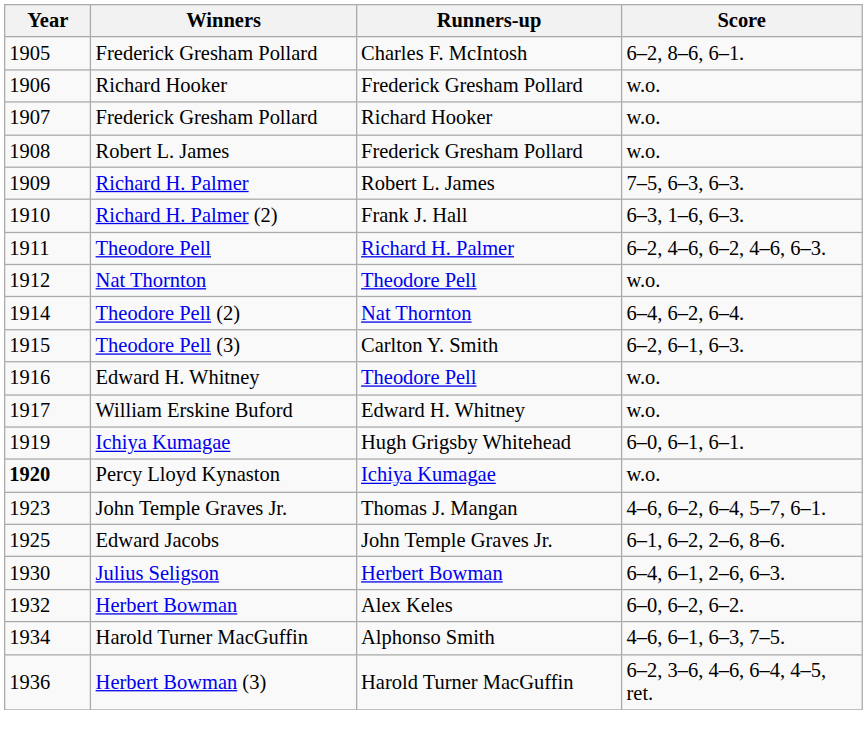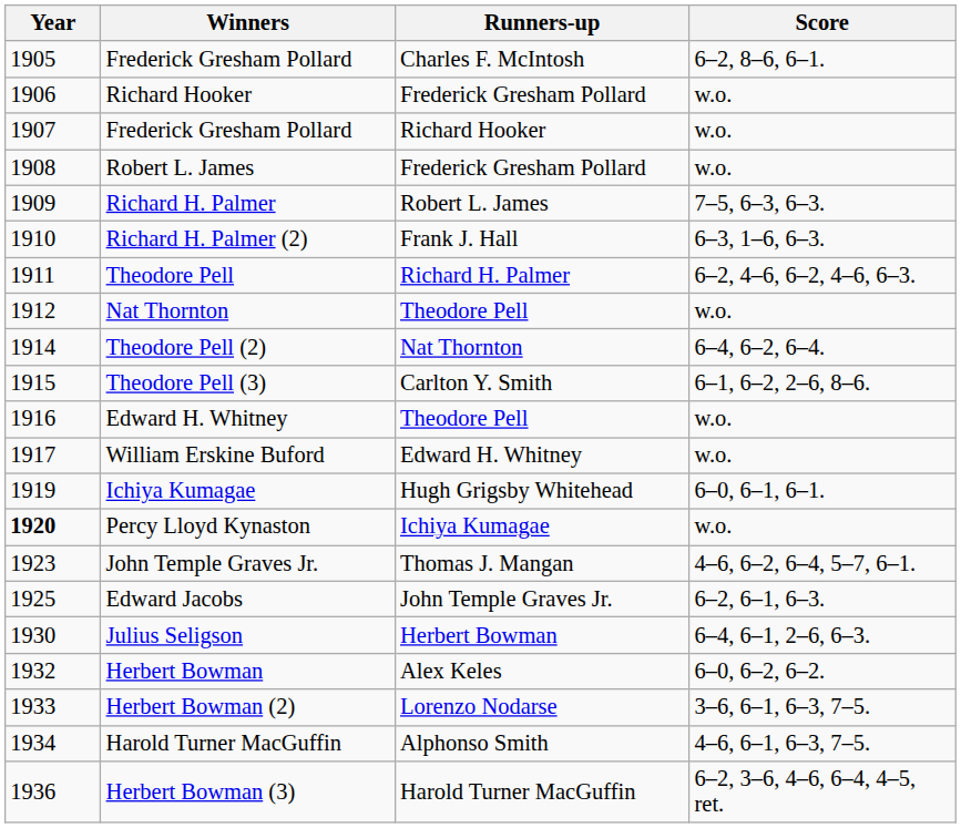Theodore Pell (3) | Score: 6–2, 6–1, 6–3. -> 6–1, 6–2, 2–6, 8–6.
Edward Jacobs | Score: 6–1, 6–2, 2–6, 8–6. -> 6–2, 6–1, 6–3.
+ row: 1933 | Herbert Bowman (2) | Lorenzo Nodarse | 3–6, 6–1, 6–3, 7–5.
